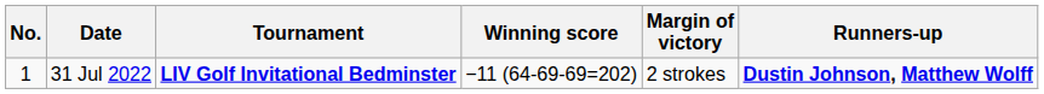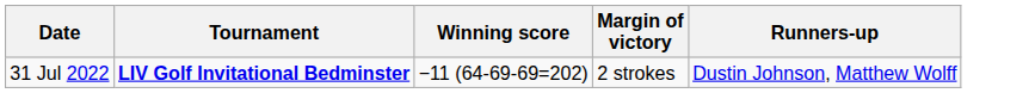- column: No. | 1
31 Jul 2022 | Runners-up: bold -> normal
